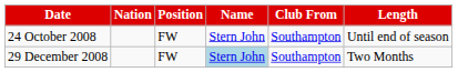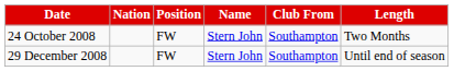24 October 2008 | Length: Until end of season -> Two Months
29 December 2008 | Name: lightblue background -> no background
29 December 2008 | Length: Two Months -> Until end of season
